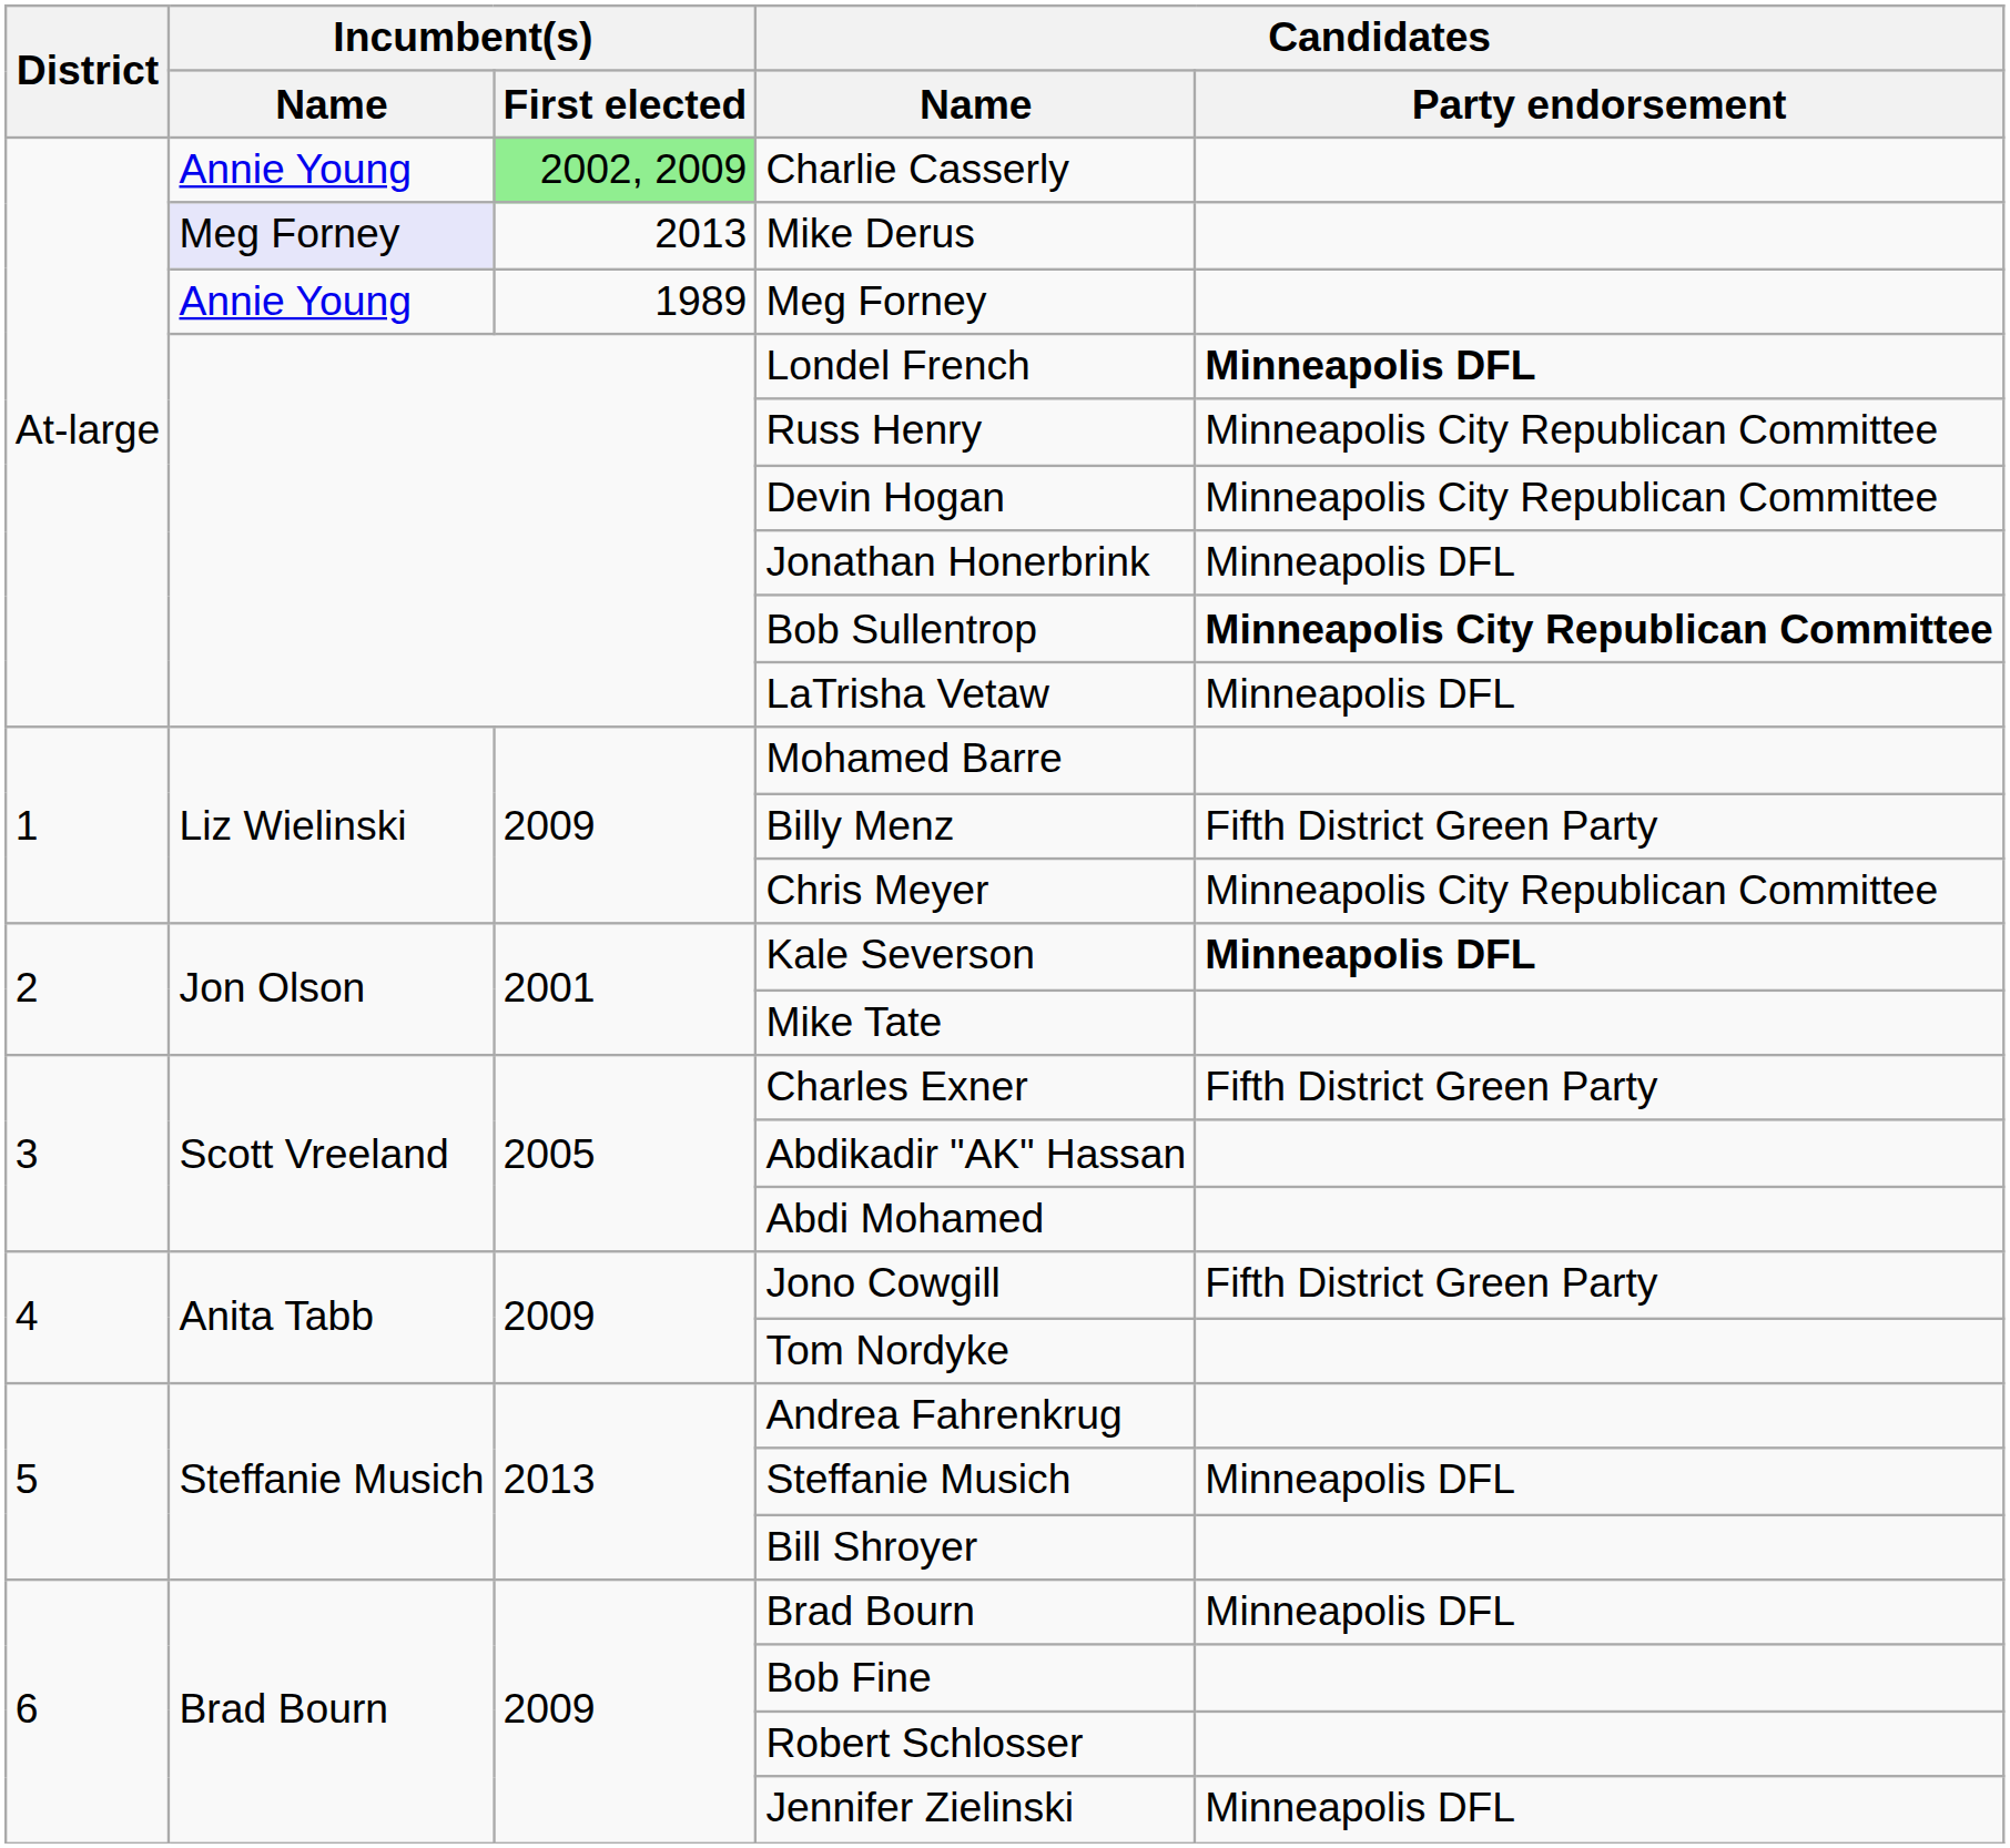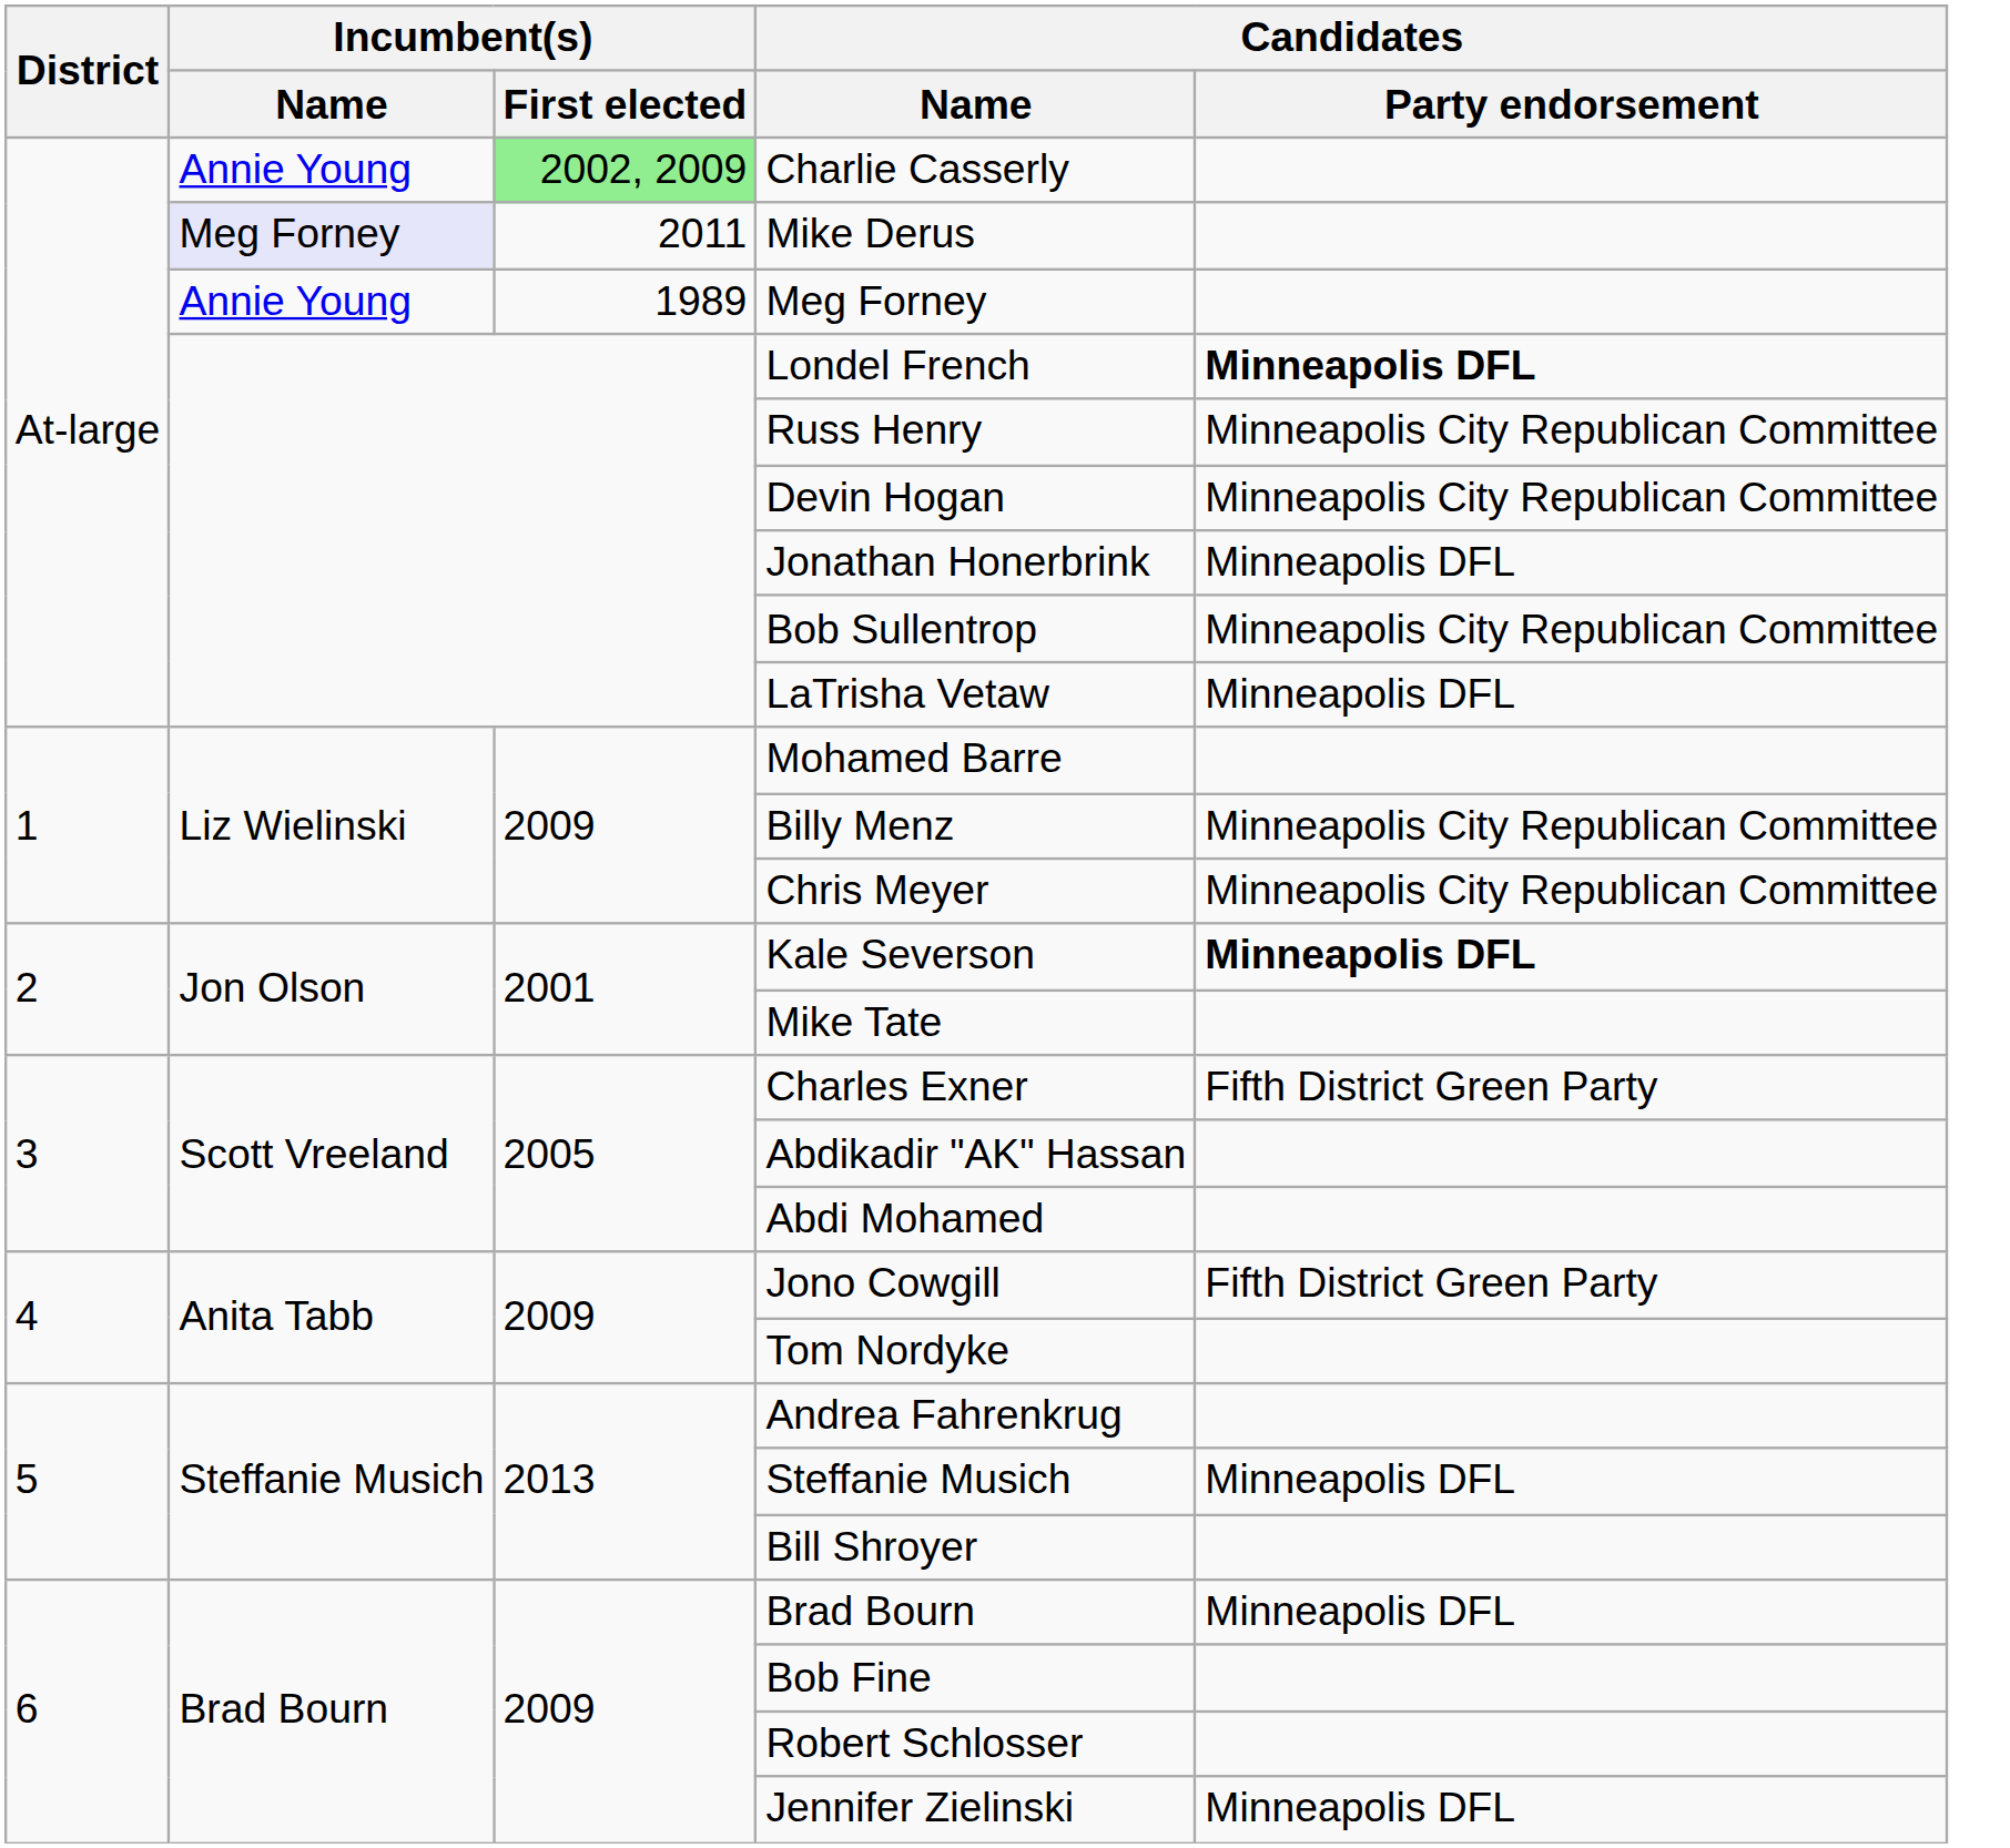Mike Derus | Incumbent(s) / First elected: 2013 -> 2011
Bob Sullentrop | Candidates / Party endorsement: bold -> normal
Billy Menz | Candidates / Party endorsement: Fifth District Green Party -> Minneapolis City Republican Committee
